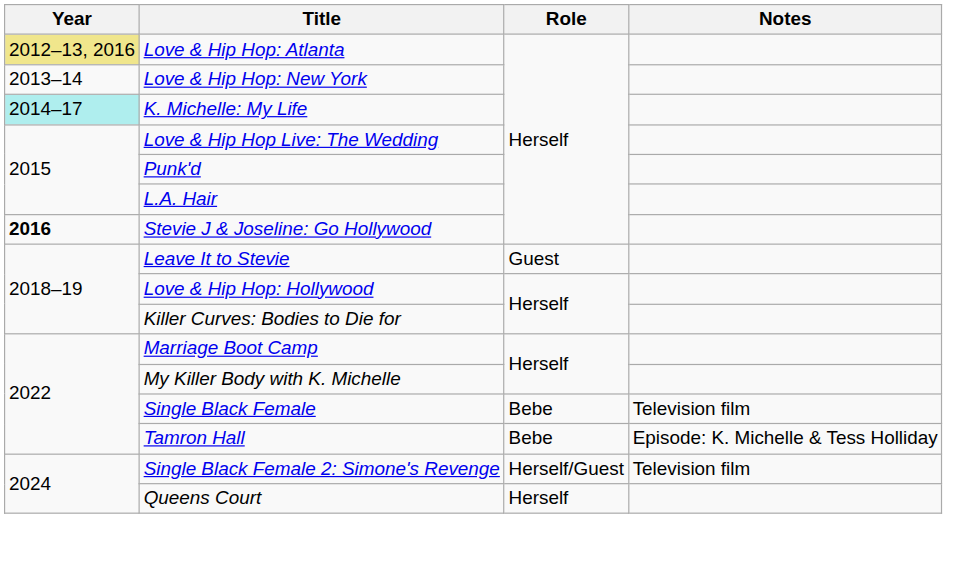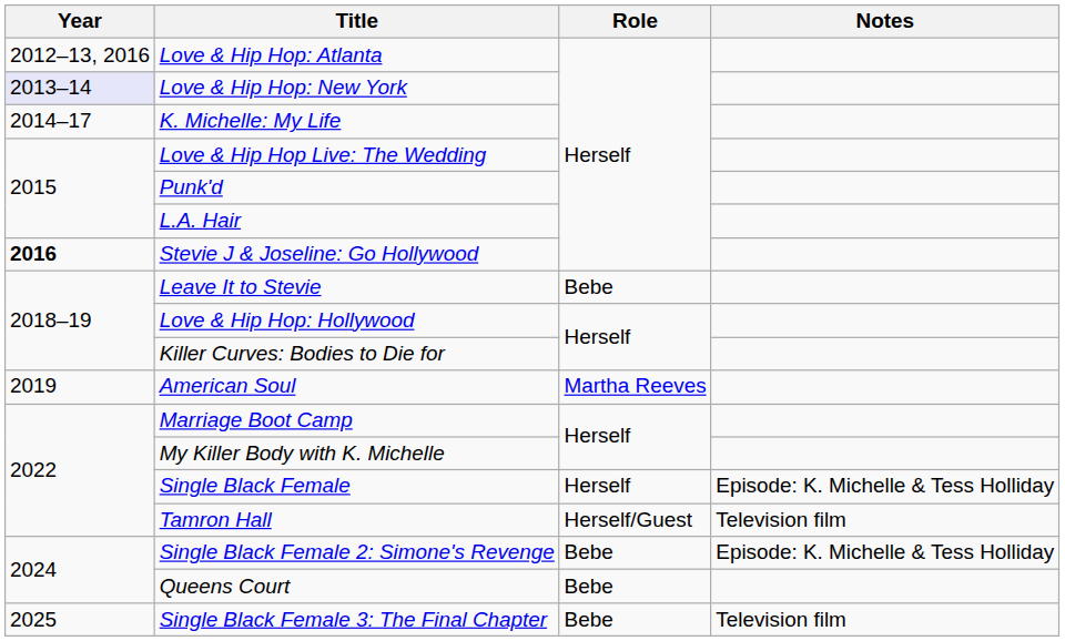Love & Hip Hop: Atlanta | Year: khaki background -> no background
Love & Hip Hop: New York | Year: no background -> lavender background
K. Michelle: My Life | Year: paleturquoise background -> no background
Leave It to Stevie | Role: Guest -> Bebe
+ row: 2019 | American Soul | Martha Reeves
Single Black Female | Role: Bebe -> Herself
Single Black Female | Notes: Television film -> Episode: K. Michelle & Tess Holliday
Tamron Hall | Role: Bebe -> Herself/Guest
Tamron Hall | Notes: Episode: K. Michelle & Tess Holliday -> Television film
Single Black Female 2: Simone's Revenge | Role: Herself/Guest -> Bebe
Single Black Female 2: Simone's Revenge | Notes: Television film -> Episode: K. Michelle & Tess Holliday
Queens Court | Role: Herself -> Bebe
+ row: 2025 | Single Black Female 3: The Final Chapter | Bebe | Television film
